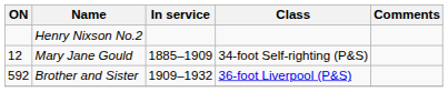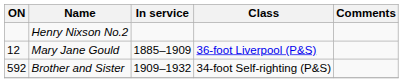Mary Jane Gould | Class: 34-foot Self-righting (P&S) -> 36-foot Liverpool (P&S)
Brother and Sister | Class: 36-foot Liverpool (P&S) -> 34-foot Self-righting (P&S)
